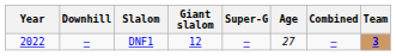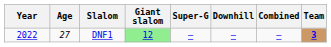columns swapped: Age <-> Downhill
DNF1 | Giant slalom: no background -> lightgreen background
